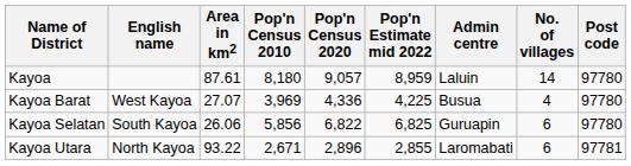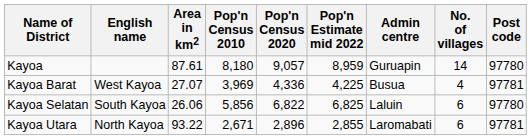Kayoa | Admin centre: Laluin -> Guruapin
Kayoa Barat | Post code: 97780 -> 97781
Kayoa Selatan | Admin centre: Guruapin -> Laluin
